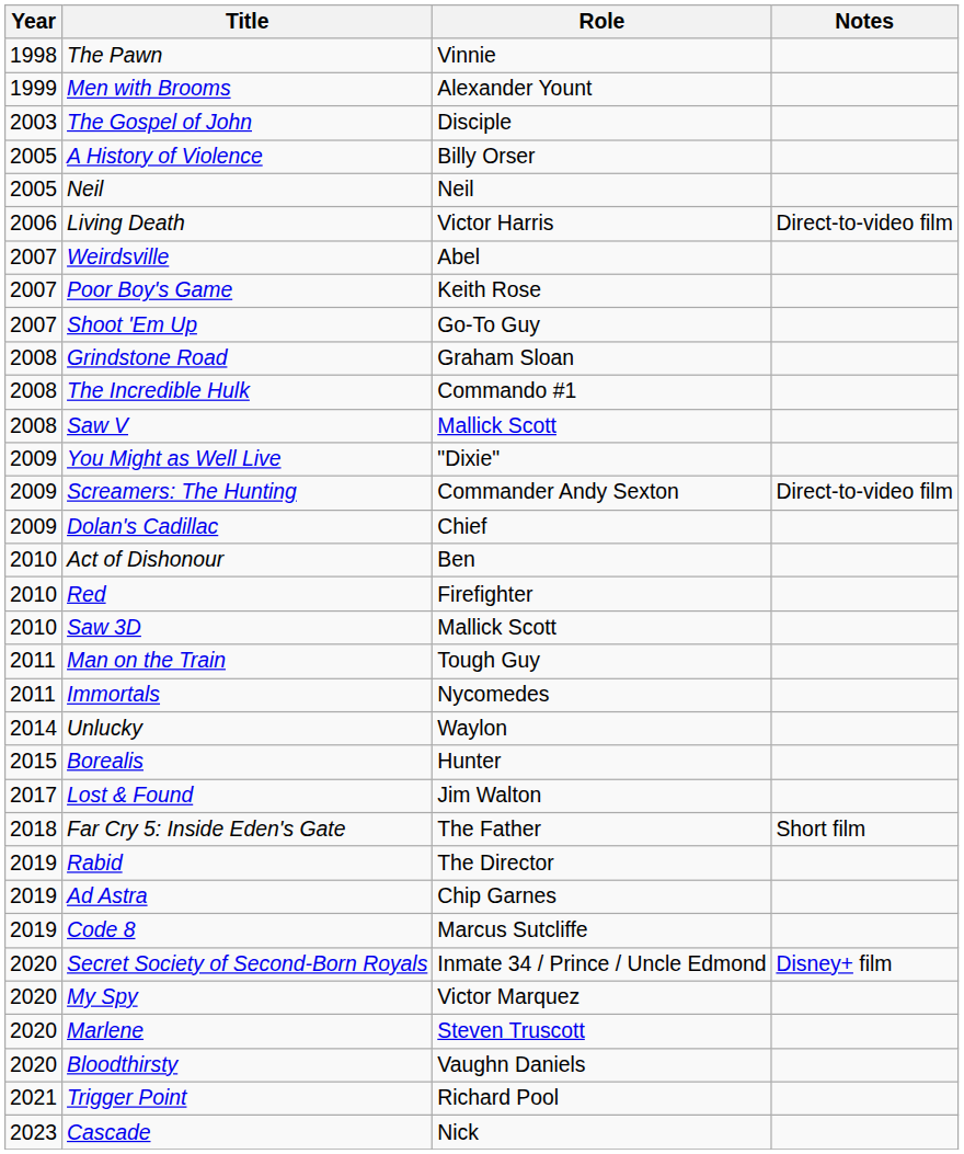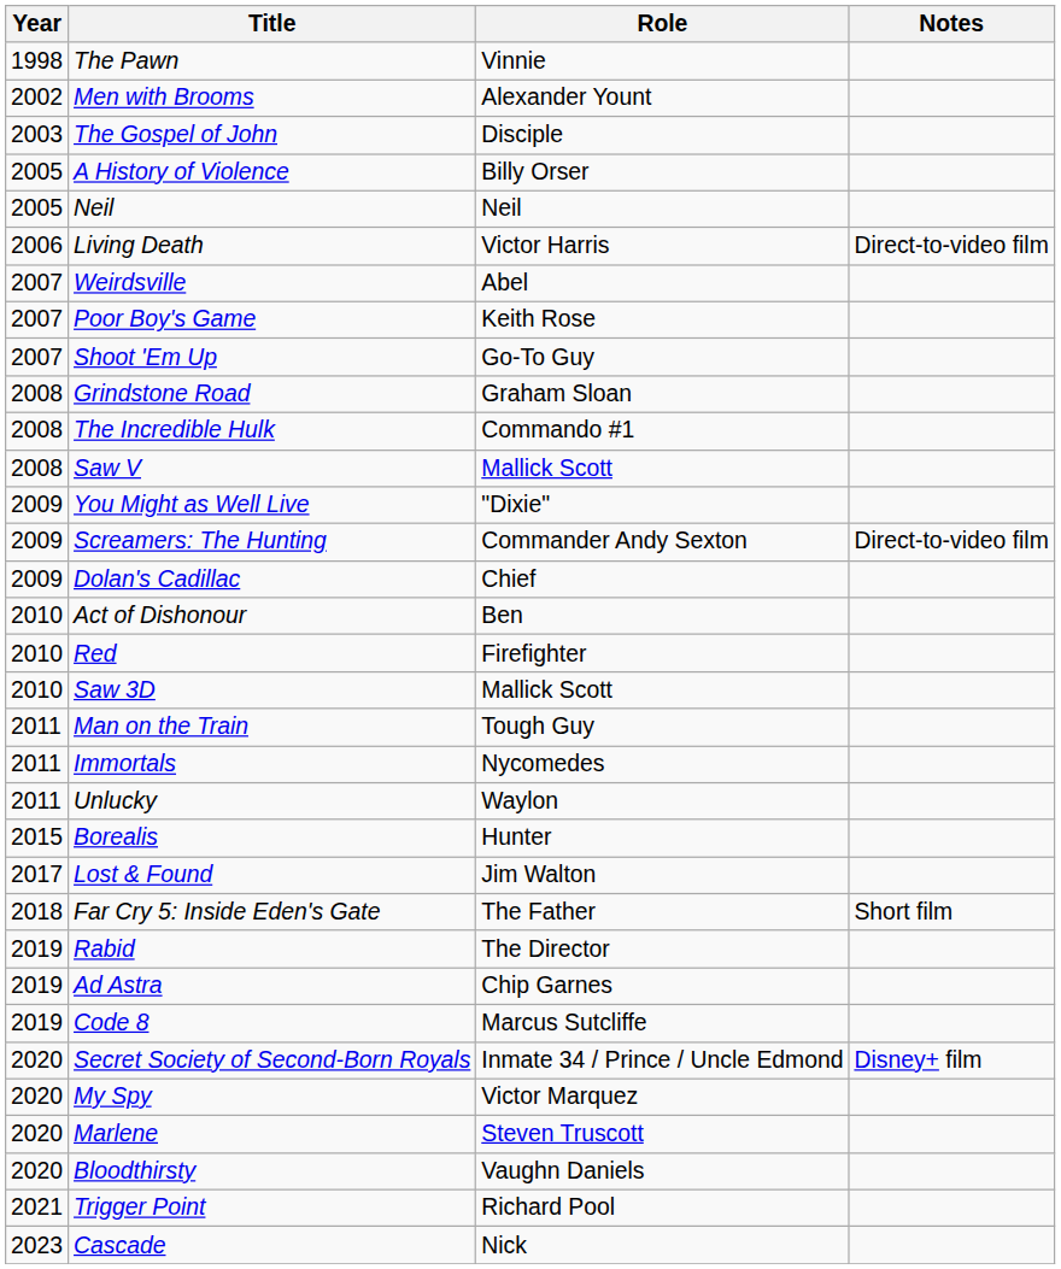Men with Brooms | Year: 1999 -> 2002
Unlucky | Year: 2014 -> 2011
